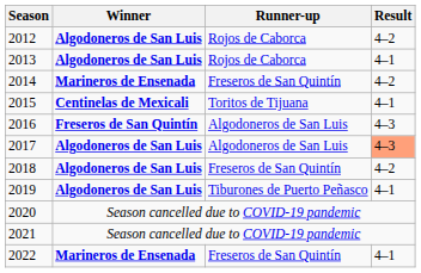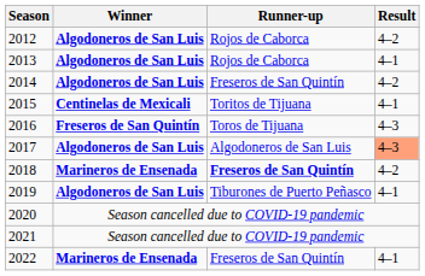2014 | Winner: Marineros de Ensenada -> Algodoneros de San Luis
2016 | Runner-up: Algodoneros de San Luis -> Toros de Tijuana
2018 | Winner: Algodoneros de San Luis -> Marineros de Ensenada
2018 | Runner-up: normal -> bold
